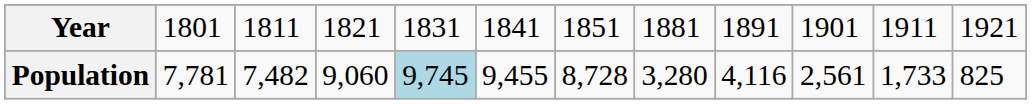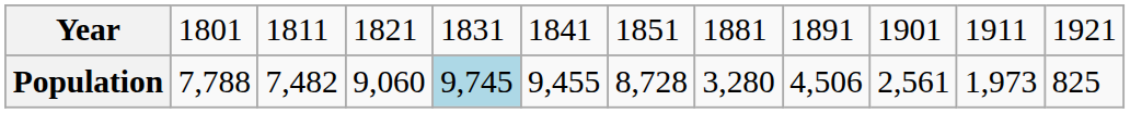Population | column 2: 7,781 -> 7,788
Population | column 9: 4,116 -> 4,506
Population | column 11: 1,733 -> 1,973
